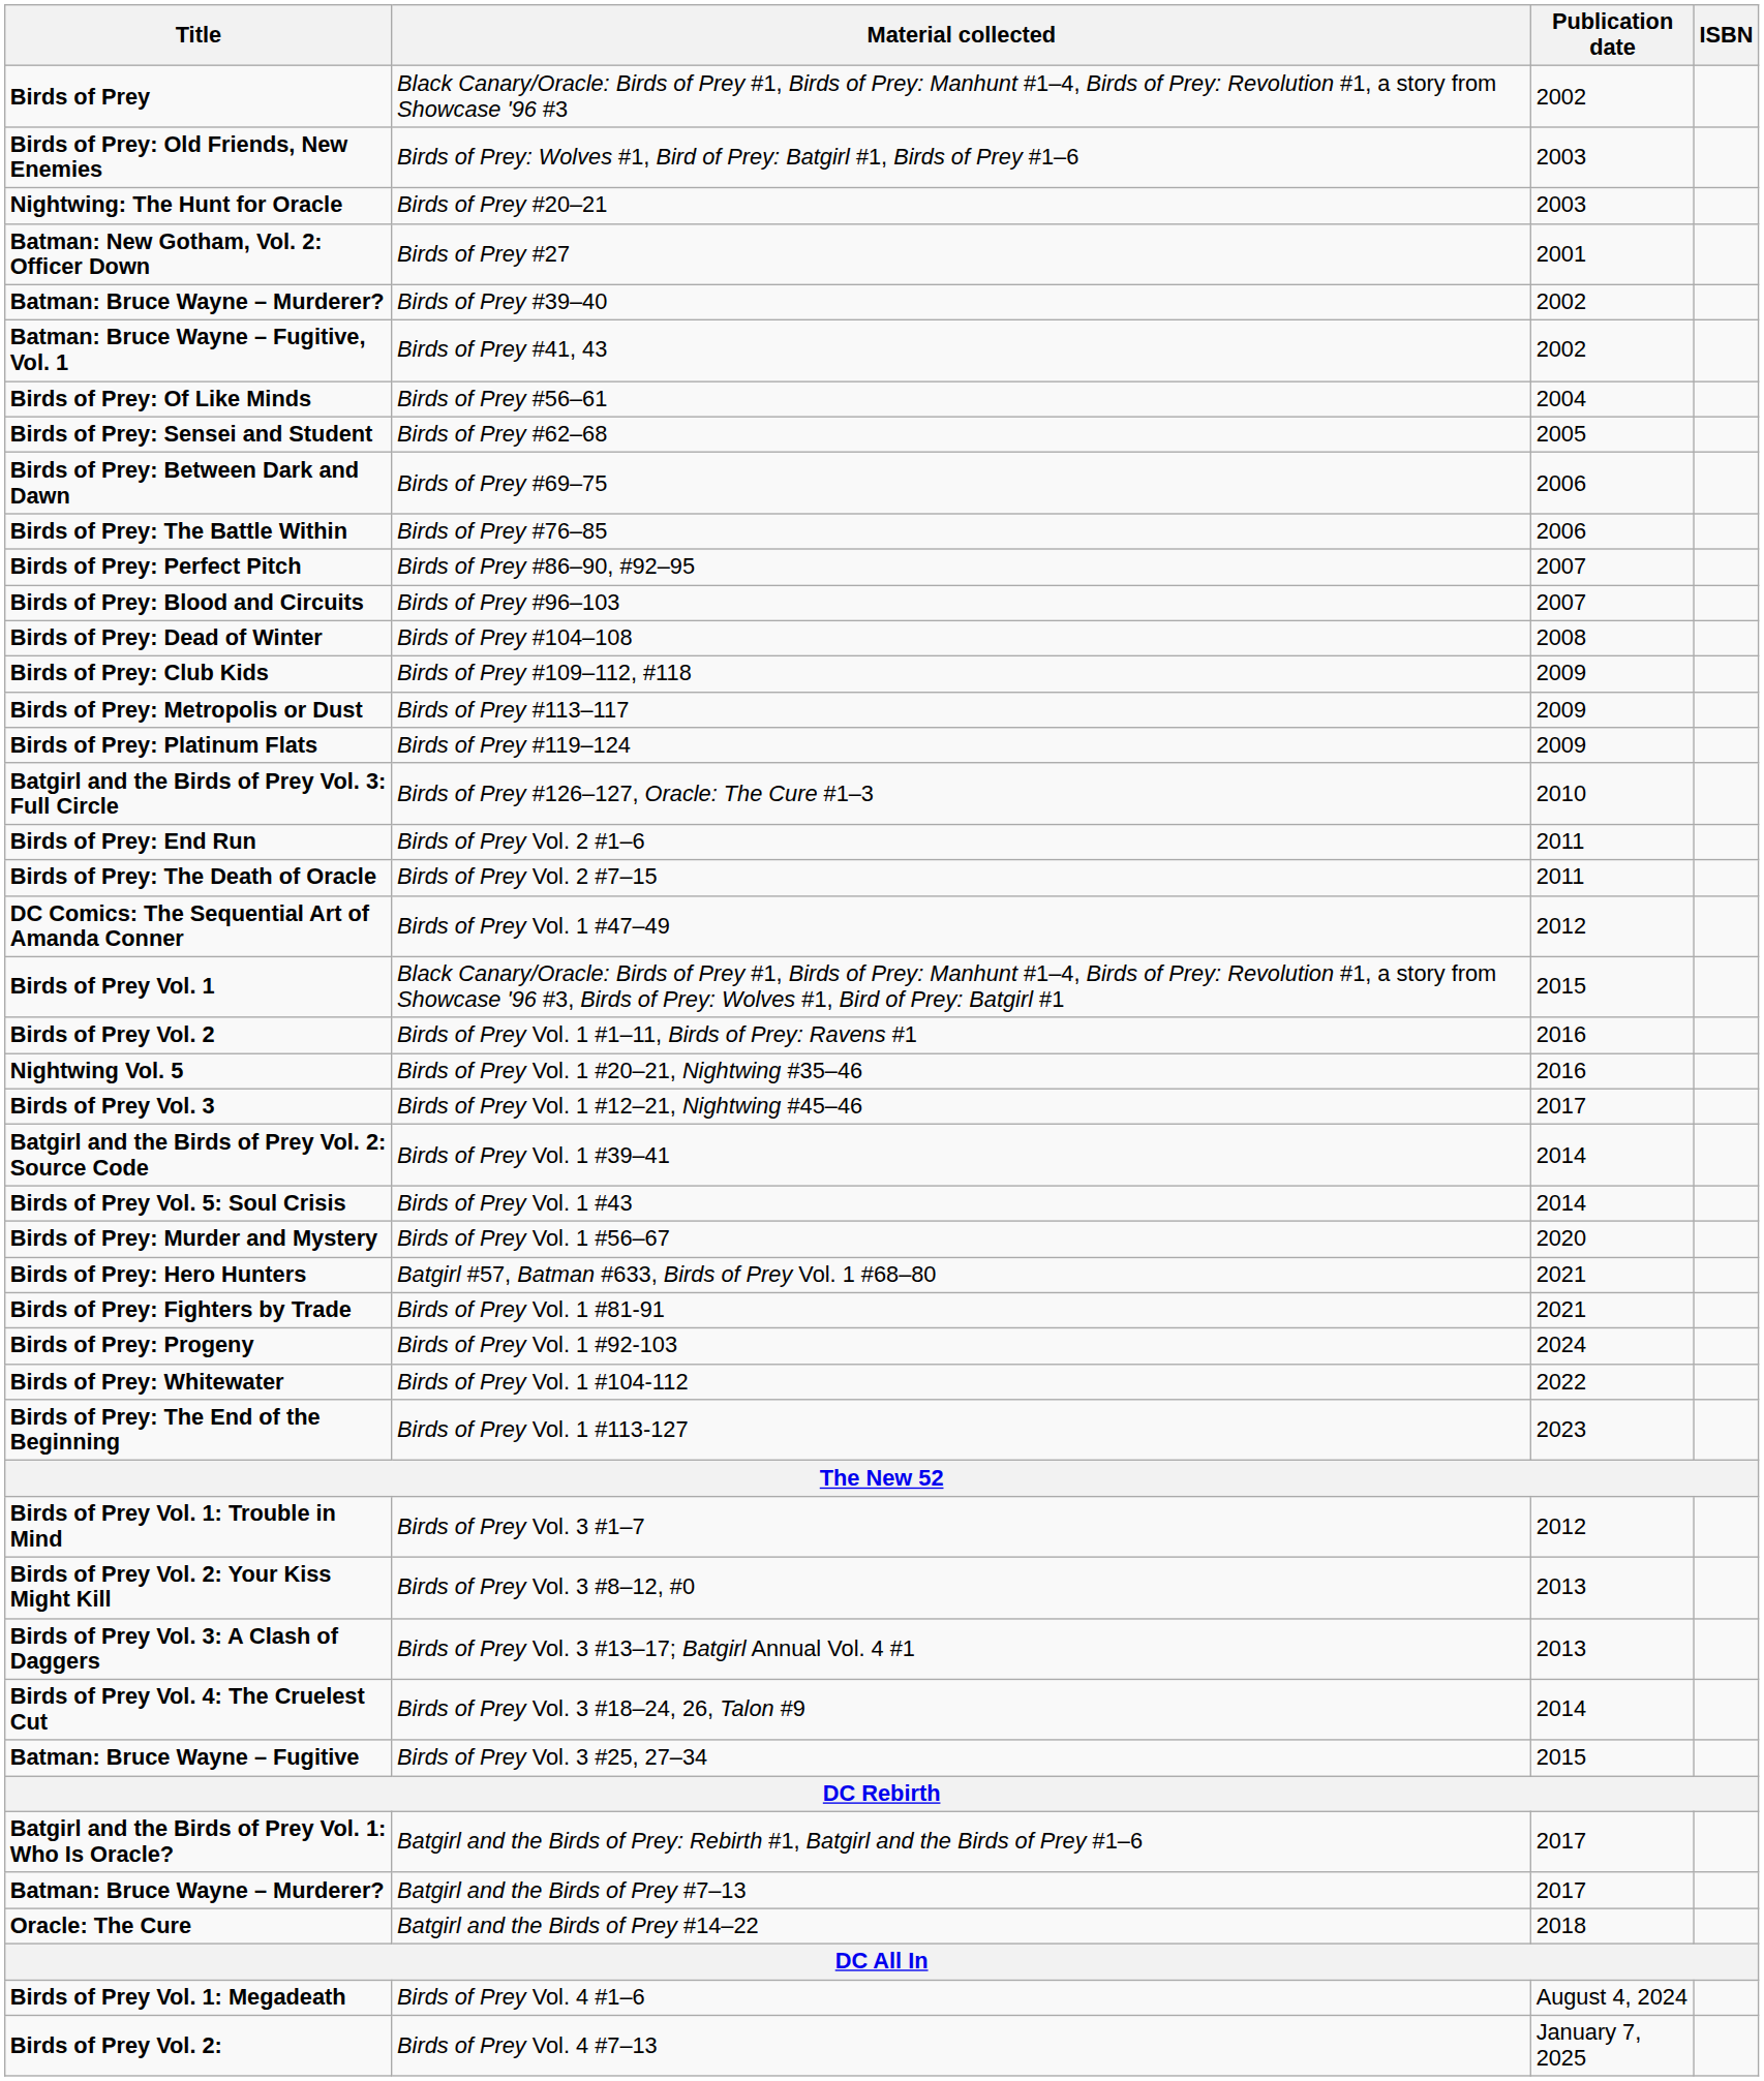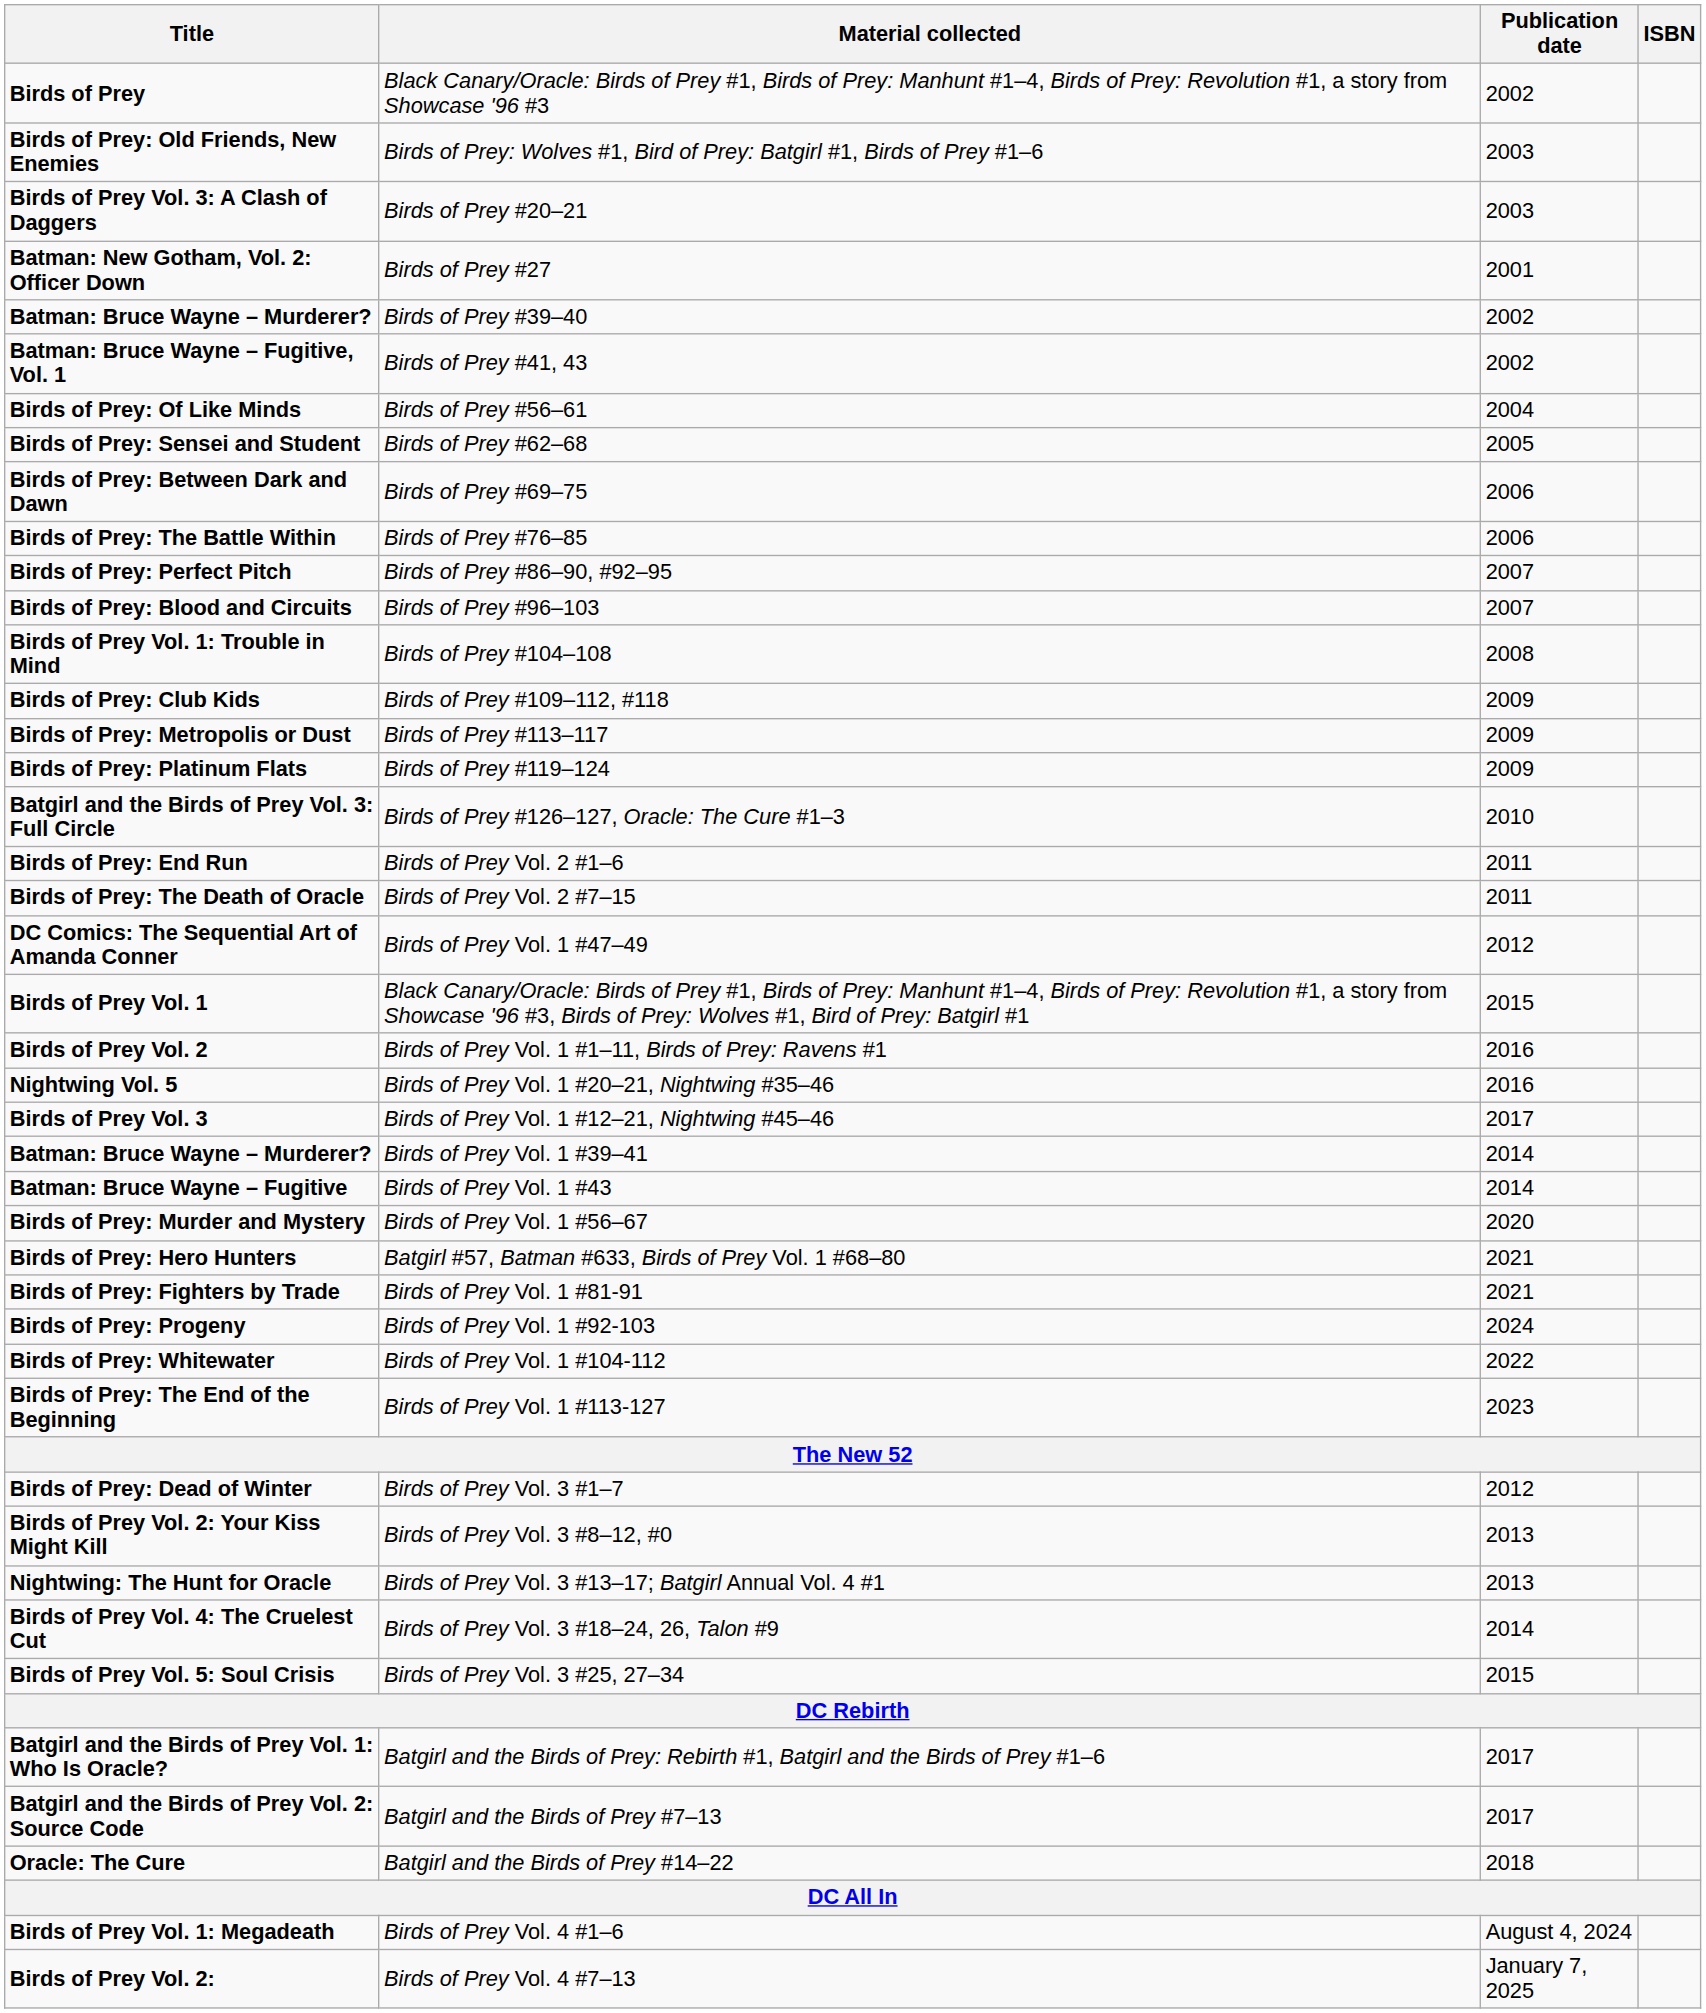Birds of Prey #20–21 | Title: Nightwing: The Hunt for Oracle -> Birds of Prey Vol. 3: A Clash of Daggers
Birds of Prey #104–108 | Title: Birds of Prey: Dead of Winter -> Birds of Prey Vol. 1: Trouble in Mind
Birds of Prey Vol. 1 #39–41 | Title: Batgirl and the Birds of Prey Vol. 2: Source Code -> Batman: Bruce Wayne – Murderer?
Birds of Prey Vol. 1 #43 | Title: Birds of Prey Vol. 5: Soul Crisis -> Batman: Bruce Wayne – Fugitive
Birds of Prey Vol. 3 #1–7 | Title: Birds of Prey Vol. 1: Trouble in Mind -> Birds of Prey: Dead of Winter
Birds of Prey Vol. 3 #13–17; Batgirl Annual Vol. 4 #1 | Title: Birds of Prey Vol. 3: A Clash of Daggers -> Nightwing: The Hunt for Oracle
Birds of Prey Vol. 3 #25, 27–34 | Title: Batman: Bruce Wayne – Fugitive -> Birds of Prey Vol. 5: Soul Crisis
Batgirl and the Birds of Prey #7–13 | Title: Batman: Bruce Wayne – Murderer? -> Batgirl and the Birds of Prey Vol. 2: Source Code
